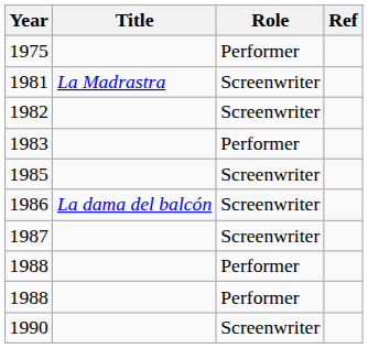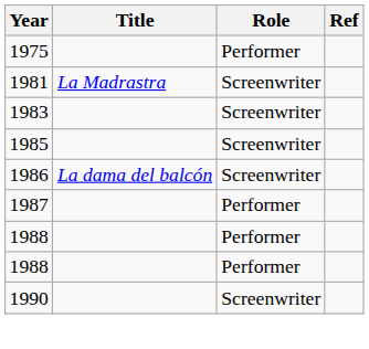- row: 1982 | Screenwriter
1983 | Role: Performer -> Screenwriter
1987 | Role: Screenwriter -> Performer
